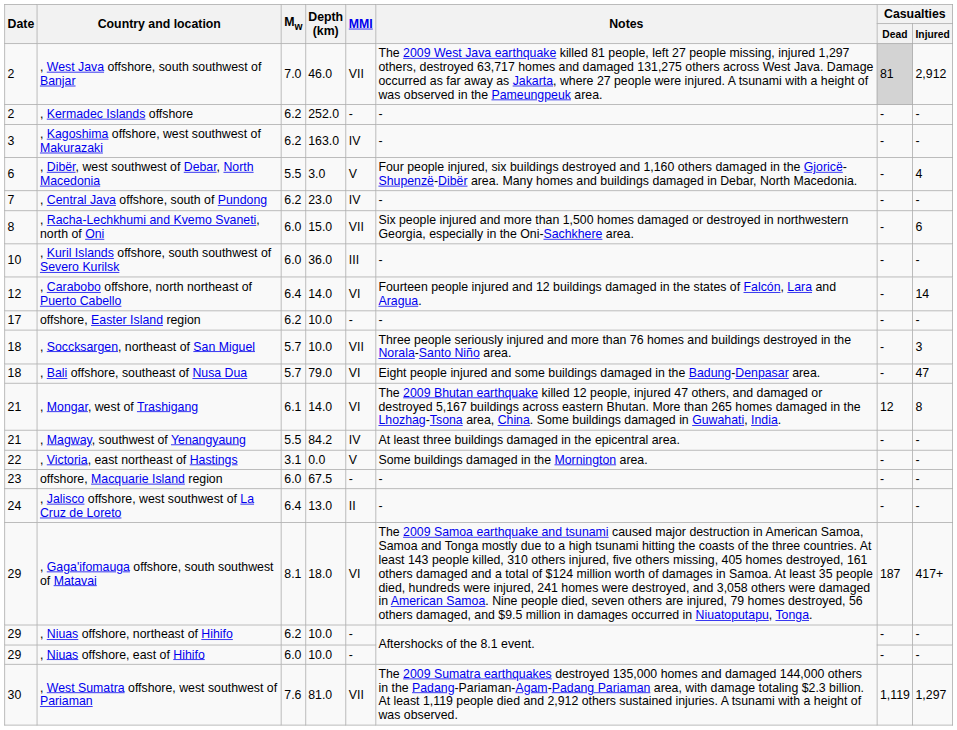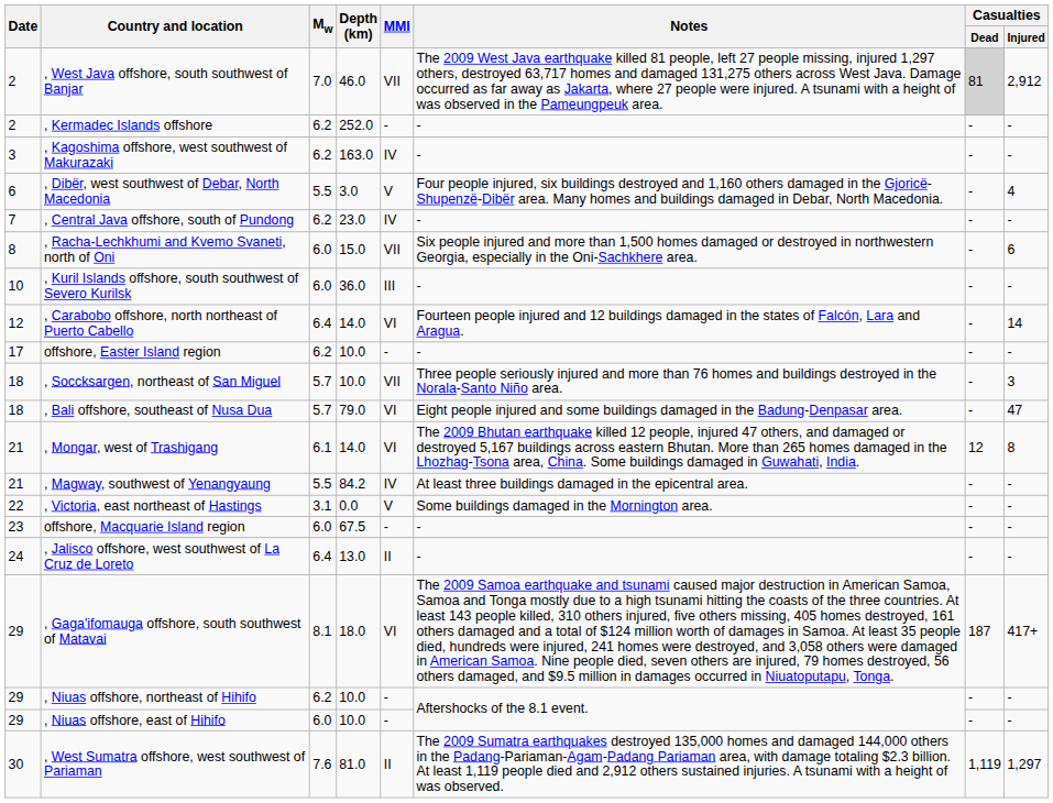, West Sumatra offshore, west southwest of Pariaman | MMI: VII -> II
